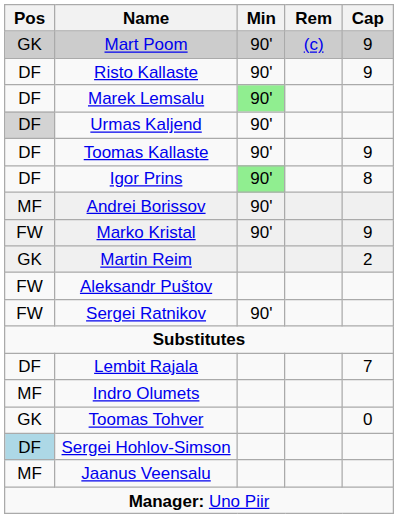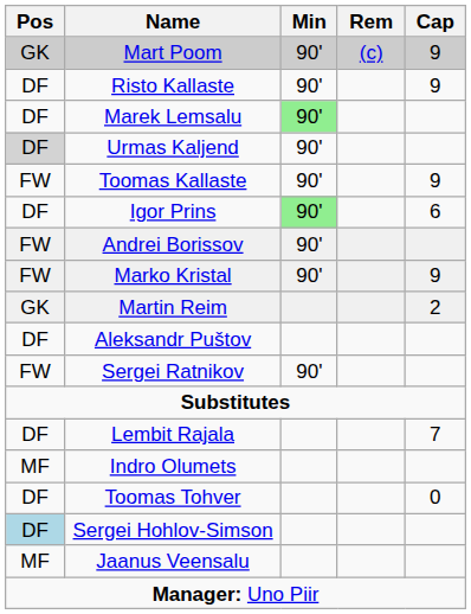Toomas Kallaste | Pos: DF -> FW
Igor Prins | Cap: 8 -> 6
Andrei Borissov | Pos: MF -> FW
Aleksandr Puštov | Pos: FW -> DF
Toomas Tohver | Pos: GK -> DF
